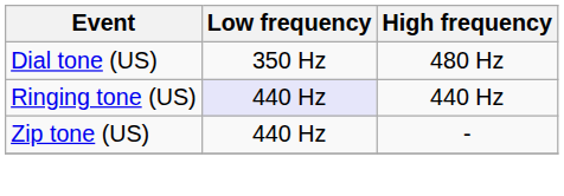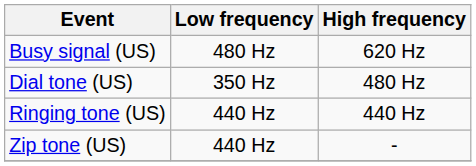+ row: Busy signal (US) | 480 Hz | 620 Hz
Ringing tone (US) | Low frequency: lavender background -> no background
